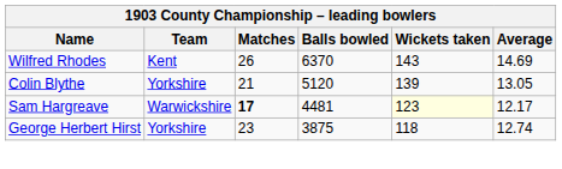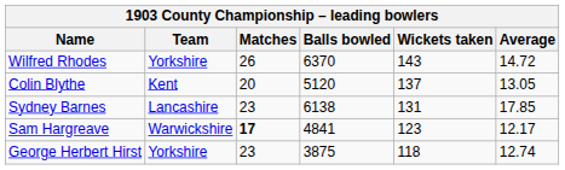Wilfred Rhodes | Team: Kent -> Yorkshire
Wilfred Rhodes | Average: 14.69 -> 14.72
Colin Blythe | Team: Yorkshire -> Kent
Colin Blythe | Matches: 21 -> 20
Colin Blythe | Wickets taken: 139 -> 137
+ row: Sydney Barnes | Lancashire | 23 | 6138 | 131 | 17.85
Sam Hargreave | Balls bowled: 4481 -> 4841
Sam Hargreave | Wickets taken: lightyellow background -> no background
